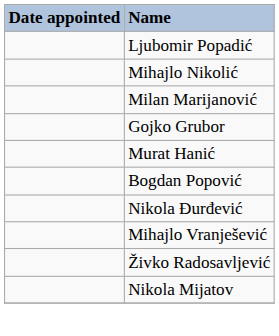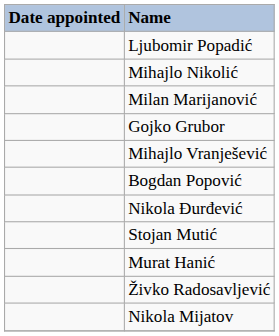rows swapped: Mihajlo Vranješević <-> Murat Hanić
+ row: Stojan Mutić
